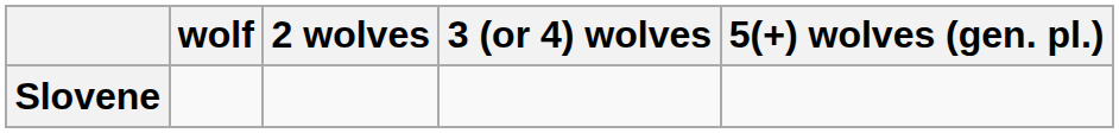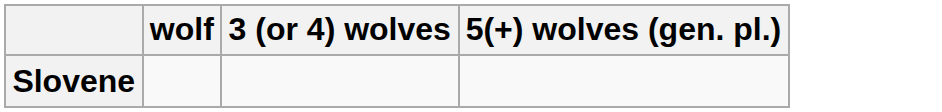- column: 2 wolves
